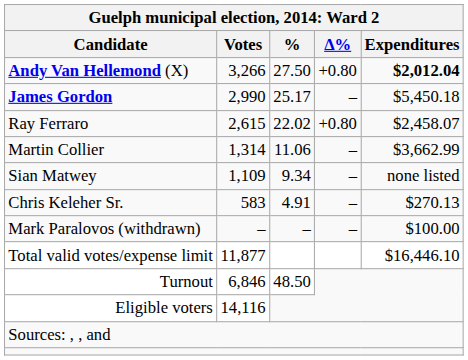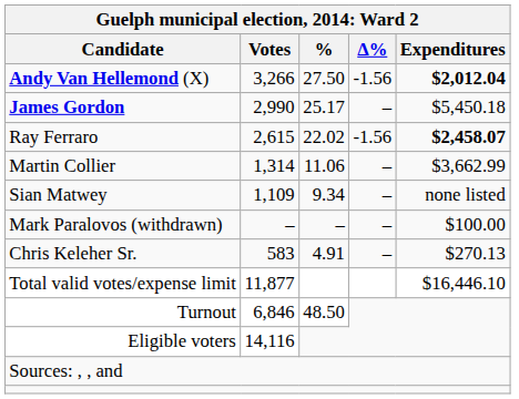Andy Van Hellemond (X) | Δ%: +0.80 -> -1.56
Ray Ferraro | Δ%: +0.80 -> -1.56
Ray Ferraro | Expenditures: normal -> bold
rows swapped: Chris Keleher Sr. <-> Mark Paralovos (withdrawn)
